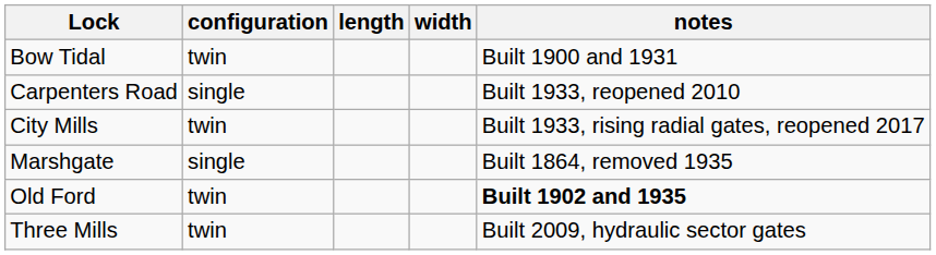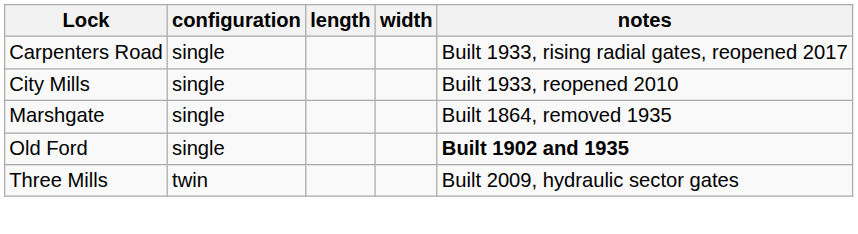- row: Bow Tidal | twin | Built 1900 and 1931
Carpenters Road | notes: Built 1933, reopened 2010 -> Built 1933, rising radial gates, reopened 2017
City Mills | configuration: twin -> single
City Mills | notes: Built 1933, rising radial gates, reopened 2017 -> Built 1933, reopened 2010
Old Ford | configuration: twin -> single
